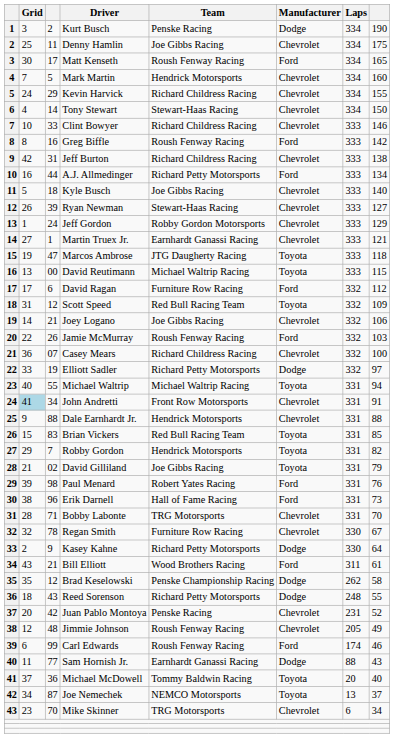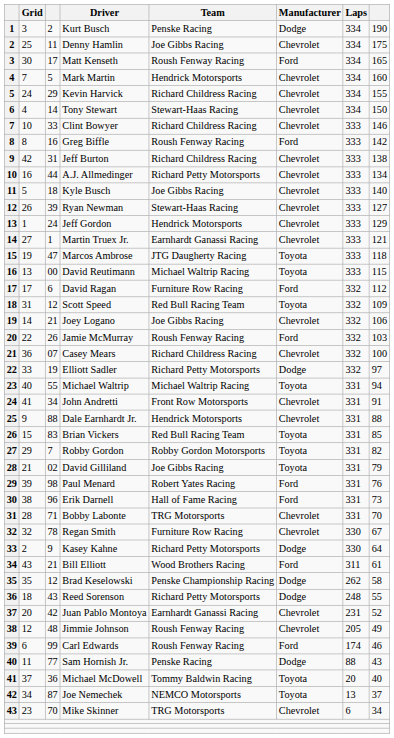A.J. Allmedinger | Manufacturer: Ford -> Chevrolet
Jeff Gordon | Team: Robby Gordon Motorsports -> Hendrick Motorsports
John Andretti | Grid: lightblue background -> no background
Robby Gordon | Team: Hendrick Motorsports -> Robby Gordon Motorsports
Juan Pablo Montoya | Team: Penske Racing -> Earnhardt Ganassi Racing
Sam Hornish Jr. | Team: Earnhardt Ganassi Racing -> Penske Racing
